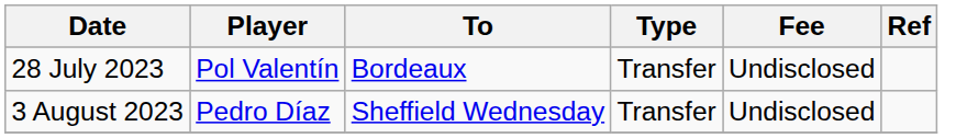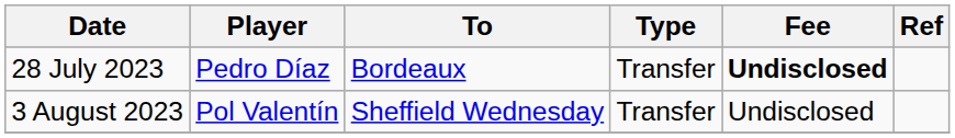28 July 2023 | Player: Pol Valentín -> Pedro Díaz
28 July 2023 | Fee: normal -> bold
3 August 2023 | Player: Pedro Díaz -> Pol Valentín
